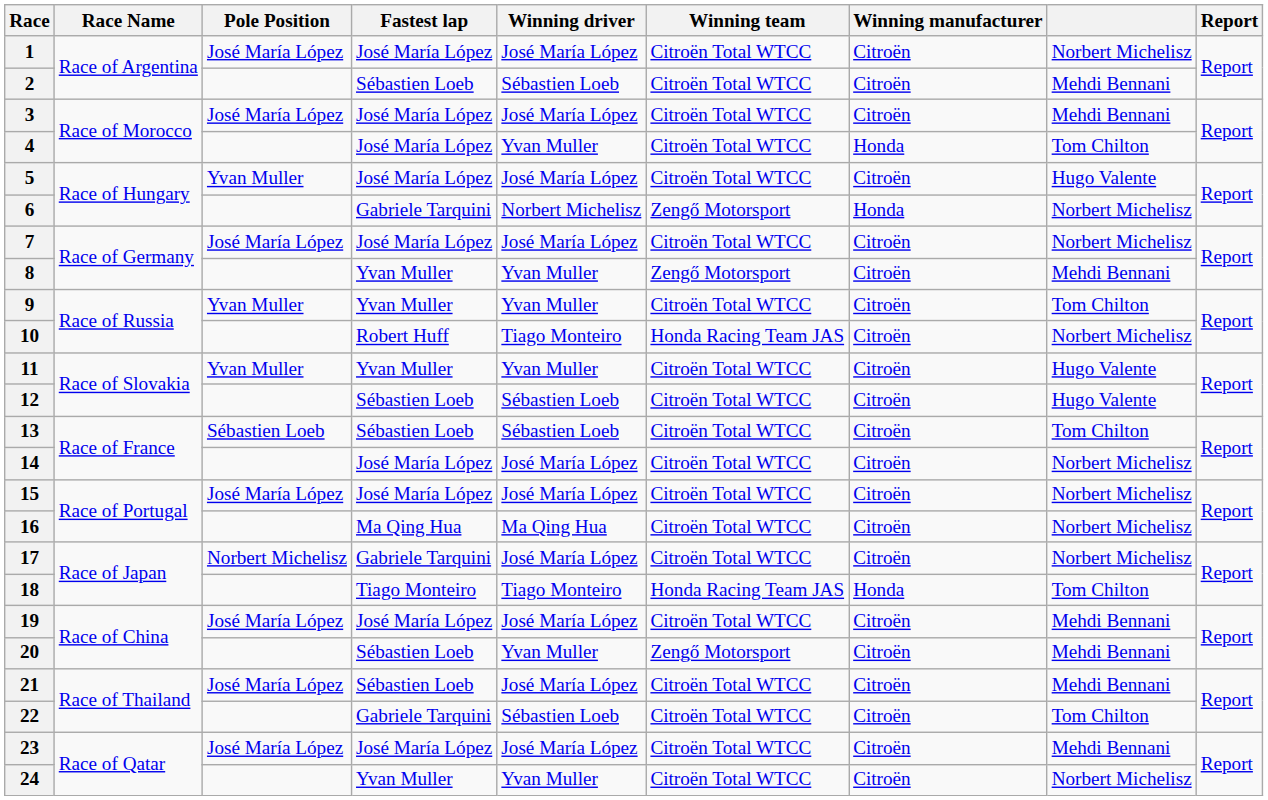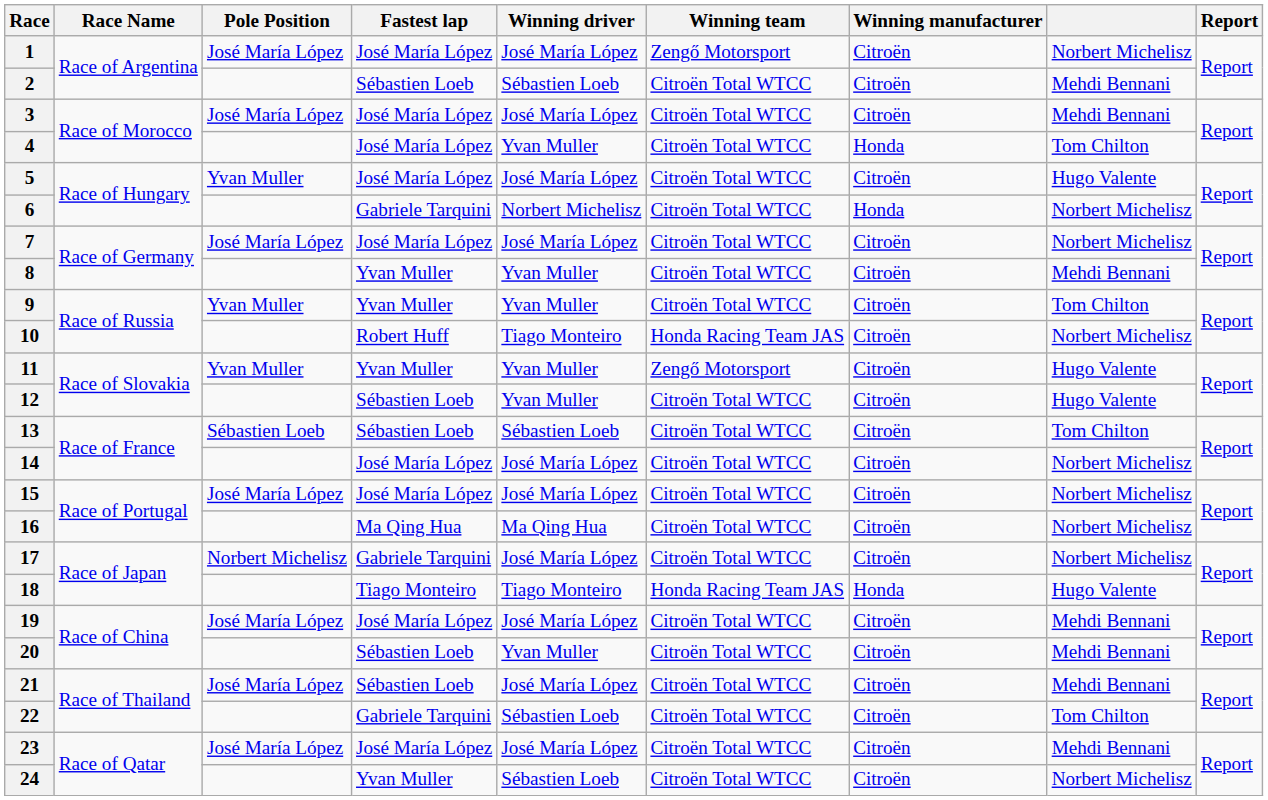1 | Winning team: Citroën Total WTCC -> Zengő Motorsport
6 | Winning team: Zengő Motorsport -> Citroën Total WTCC
8 | Winning team: Zengő Motorsport -> Citroën Total WTCC
11 | Winning team: Citroën Total WTCC -> Zengő Motorsport
12 | Winning driver: Sébastien Loeb -> Yvan Muller
18 | column 8: Tom Chilton -> Hugo Valente
20 | Winning team: Zengő Motorsport -> Citroën Total WTCC
24 | Winning driver: Yvan Muller -> Sébastien Loeb
